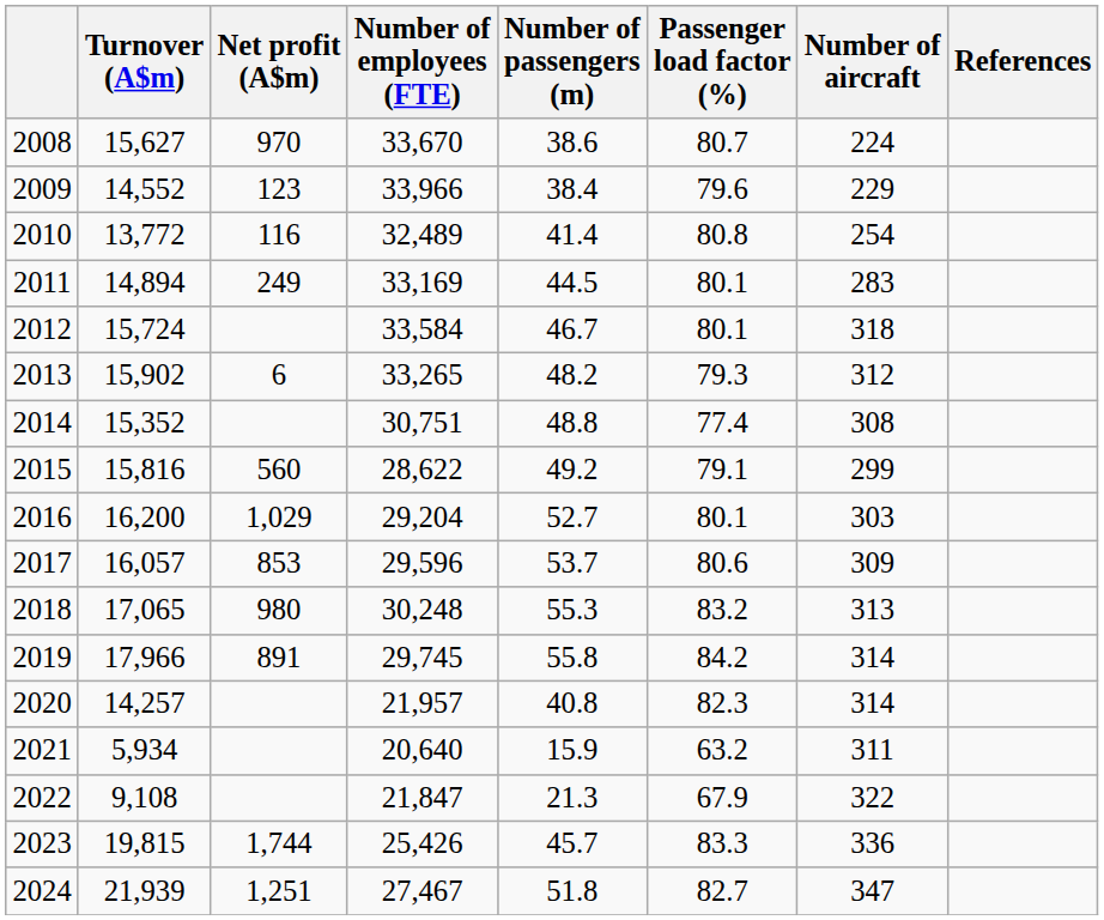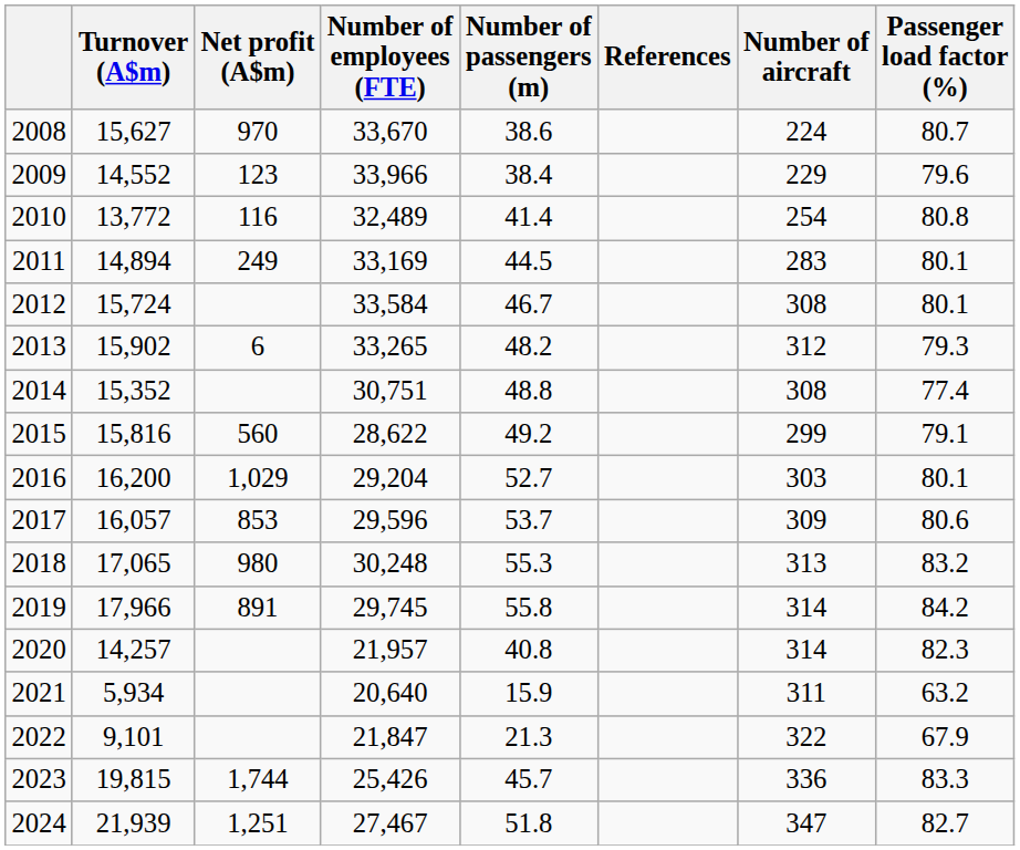columns swapped: Passenger load factor (%) <-> References
2012 | Number of aircraft: 318 -> 308
2022 | Turnover (A$m): 9,108 -> 9,101
